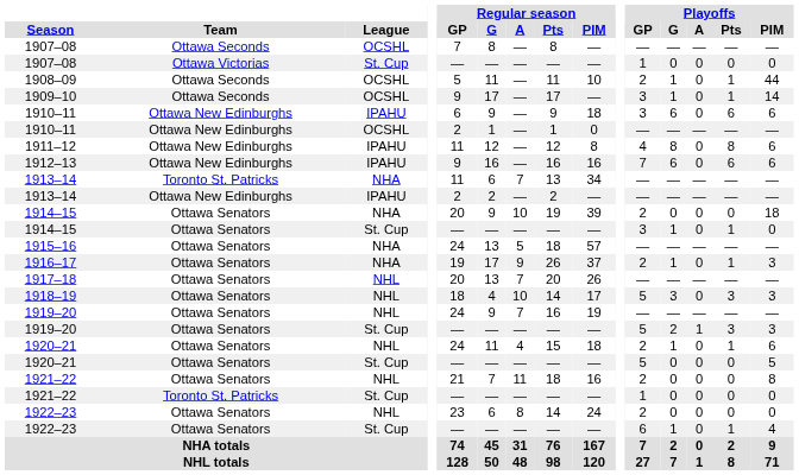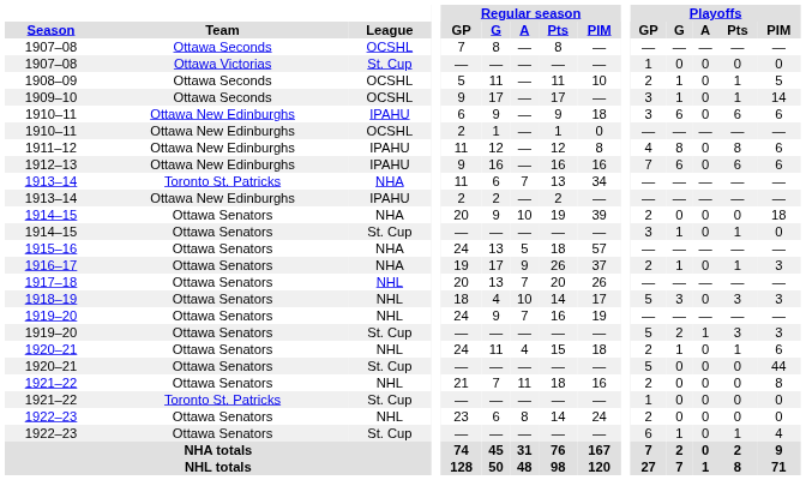1908–09 | Playoffs / PIM: 44 -> 5
1920–21 / St. Cup | Playoffs / PIM: 5 -> 44
